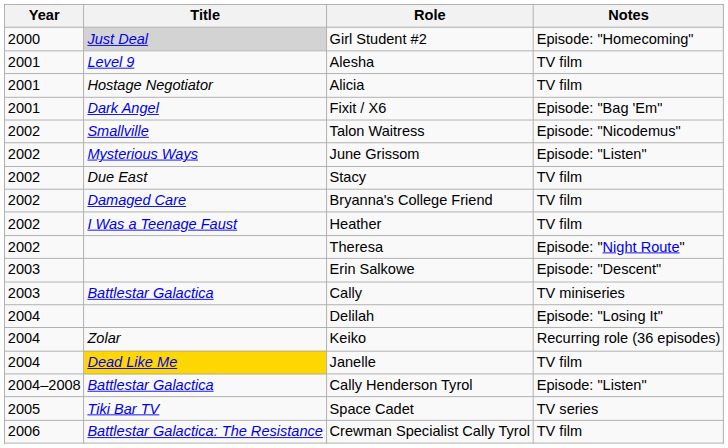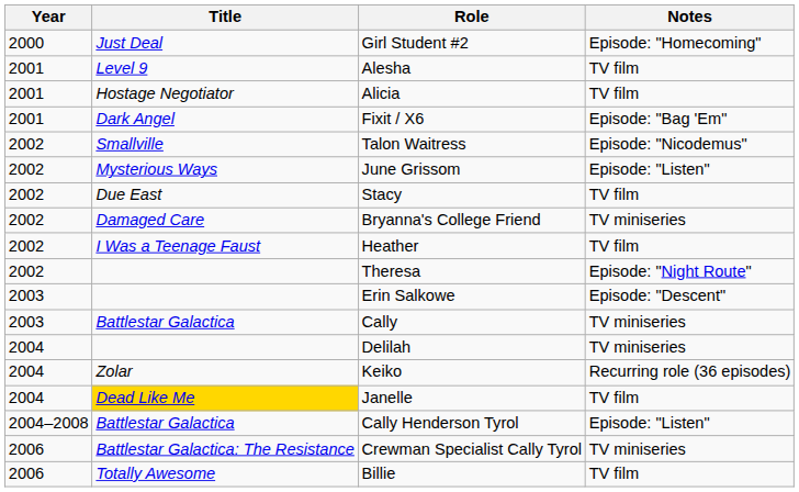Girl Student #2 | Title: lightgrey background -> no background
Bryanna's College Friend | Notes: TV film -> TV miniseries
Delilah | Notes: Episode: "Losing It" -> TV miniseries
- row: 2005 | Tiki Bar TV | Space Cadet | TV series
Crewman Specialist Cally Tyrol | Notes: TV film -> TV miniseries
+ row: 2006 | Totally Awesome | Billie | TV film
